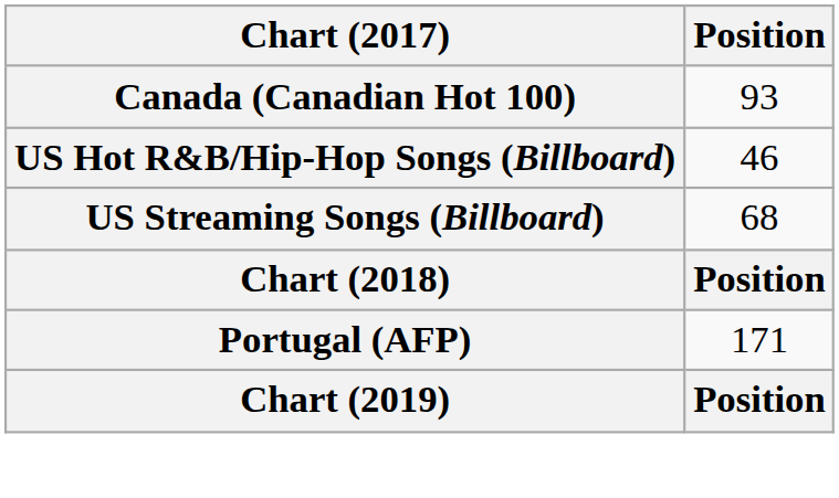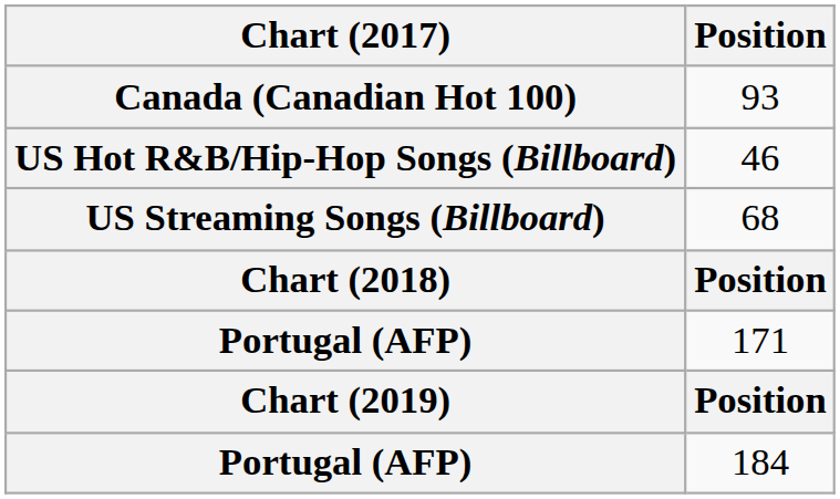+ row: Portugal (AFP) | 184
